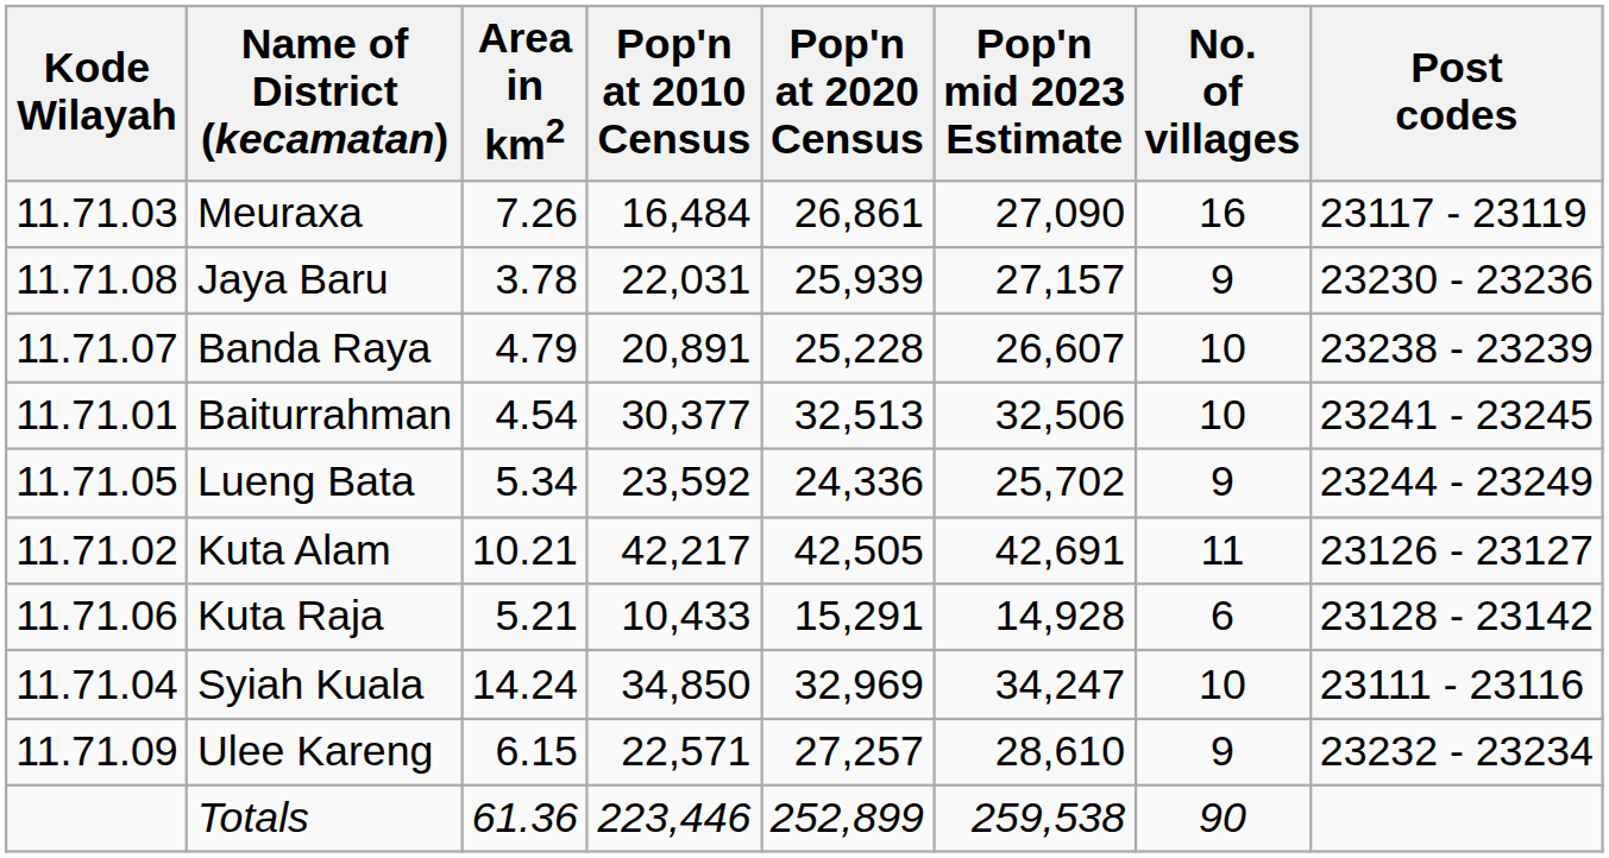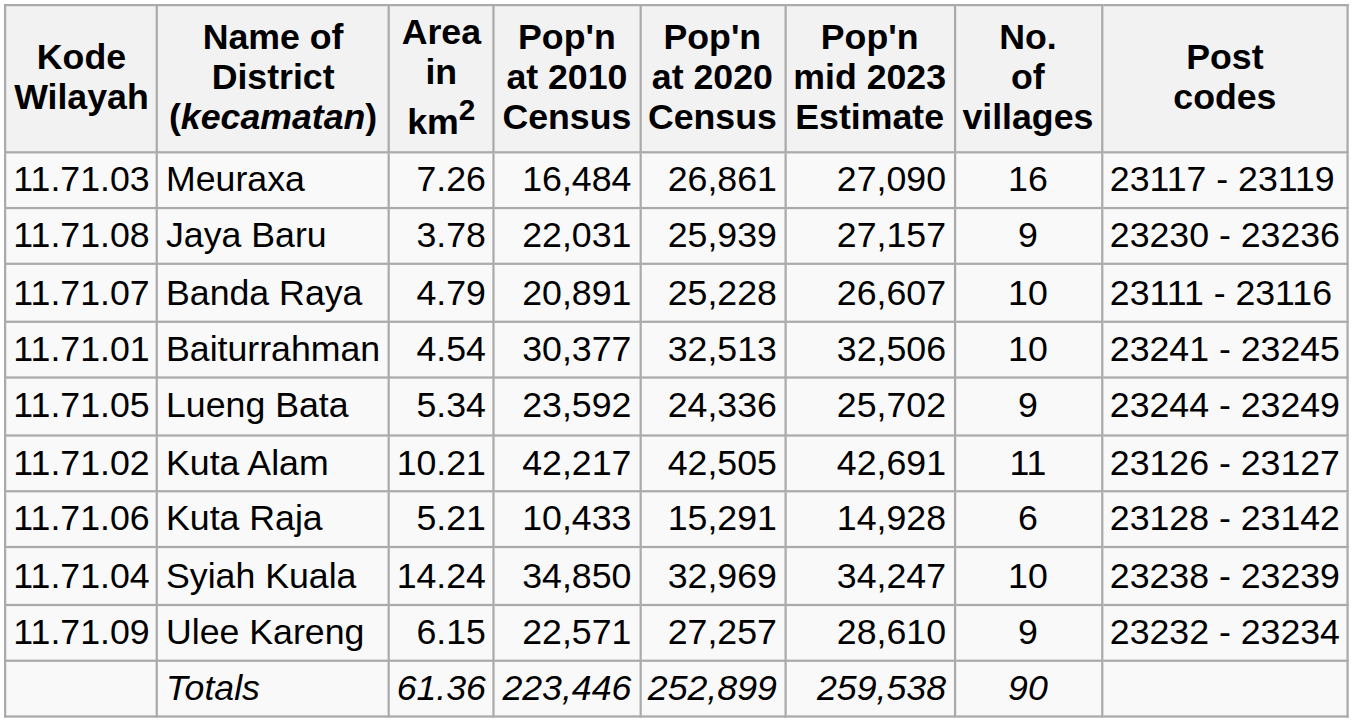Banda Raya | Post codes: 23238 - 23239 -> 23111 - 23116
Syiah Kuala | Post codes: 23111 - 23116 -> 23238 - 23239
